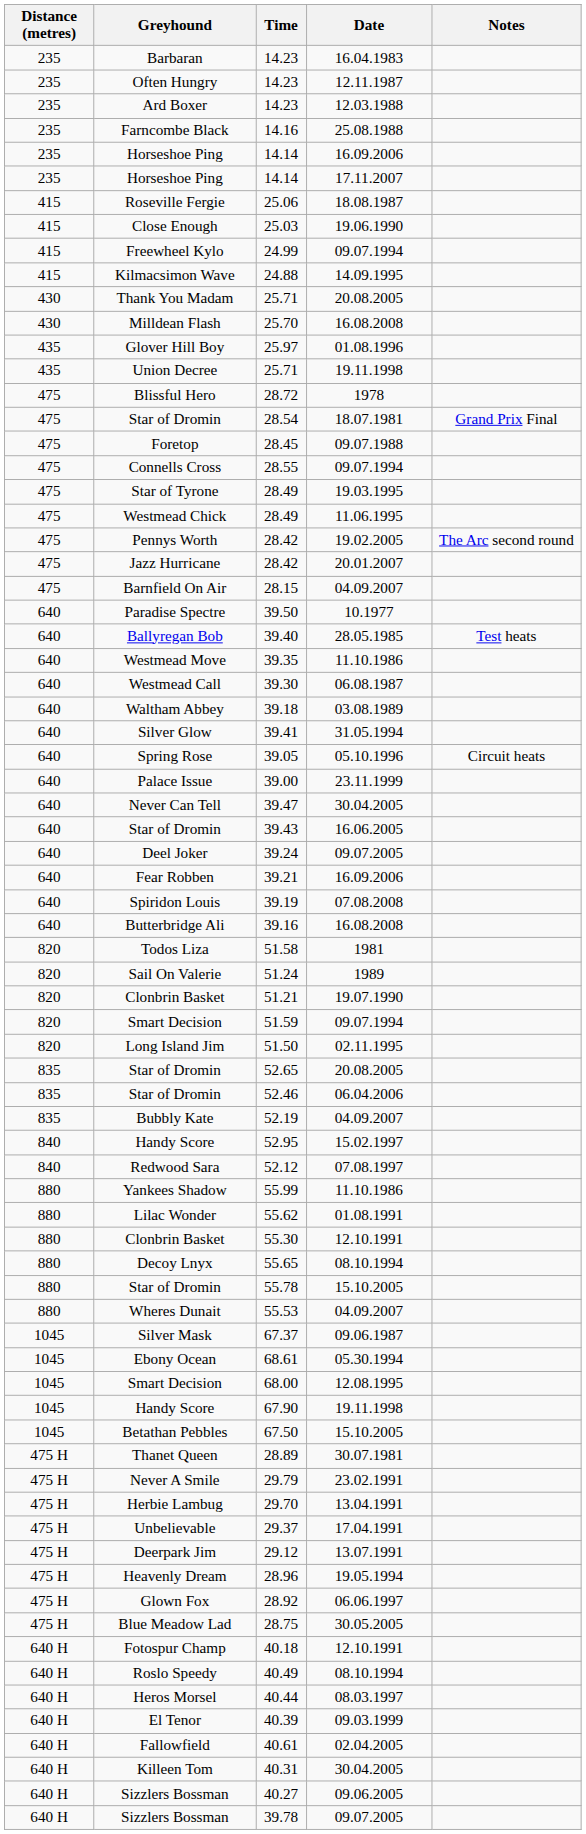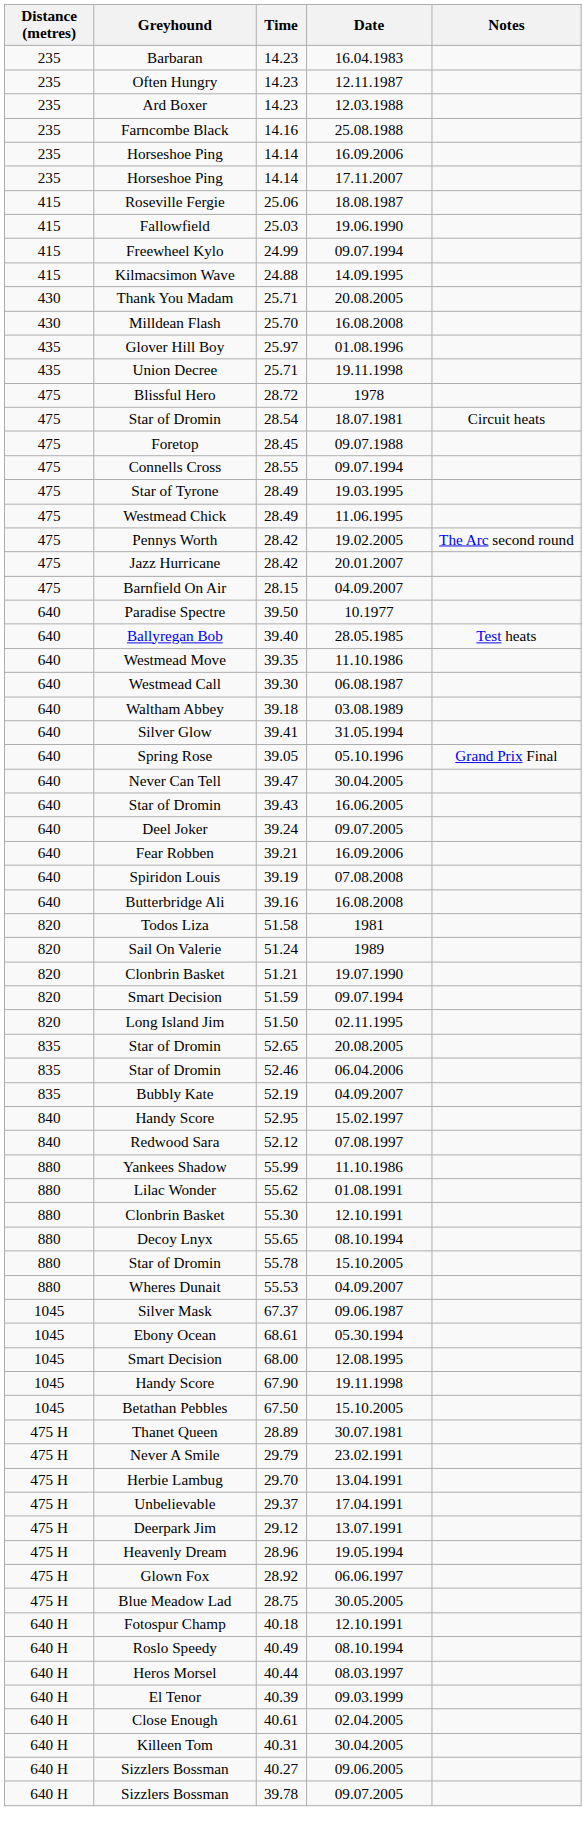25.03 | Greyhound: Close Enough -> Fallowfield
28.54 | Notes: Grand Prix Final -> Circuit heats
39.05 | Notes: Circuit heats -> Grand Prix Final
- row: 640 | Palace Issue | 39.00 | 23.11.1999
40.61 | Greyhound: Fallowfield -> Close Enough
